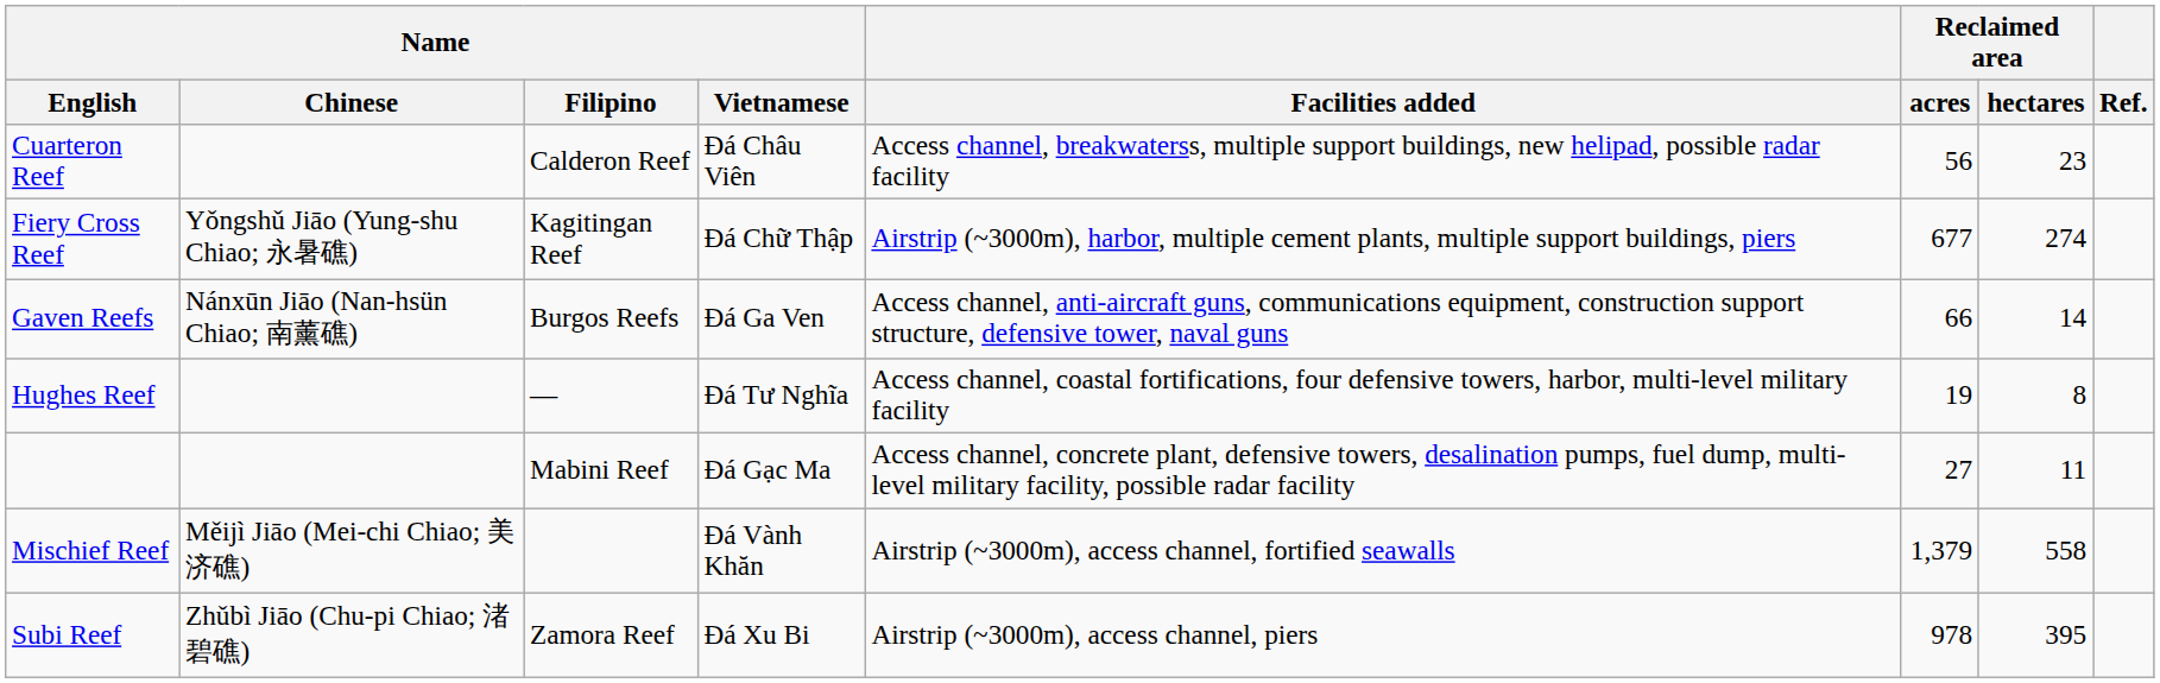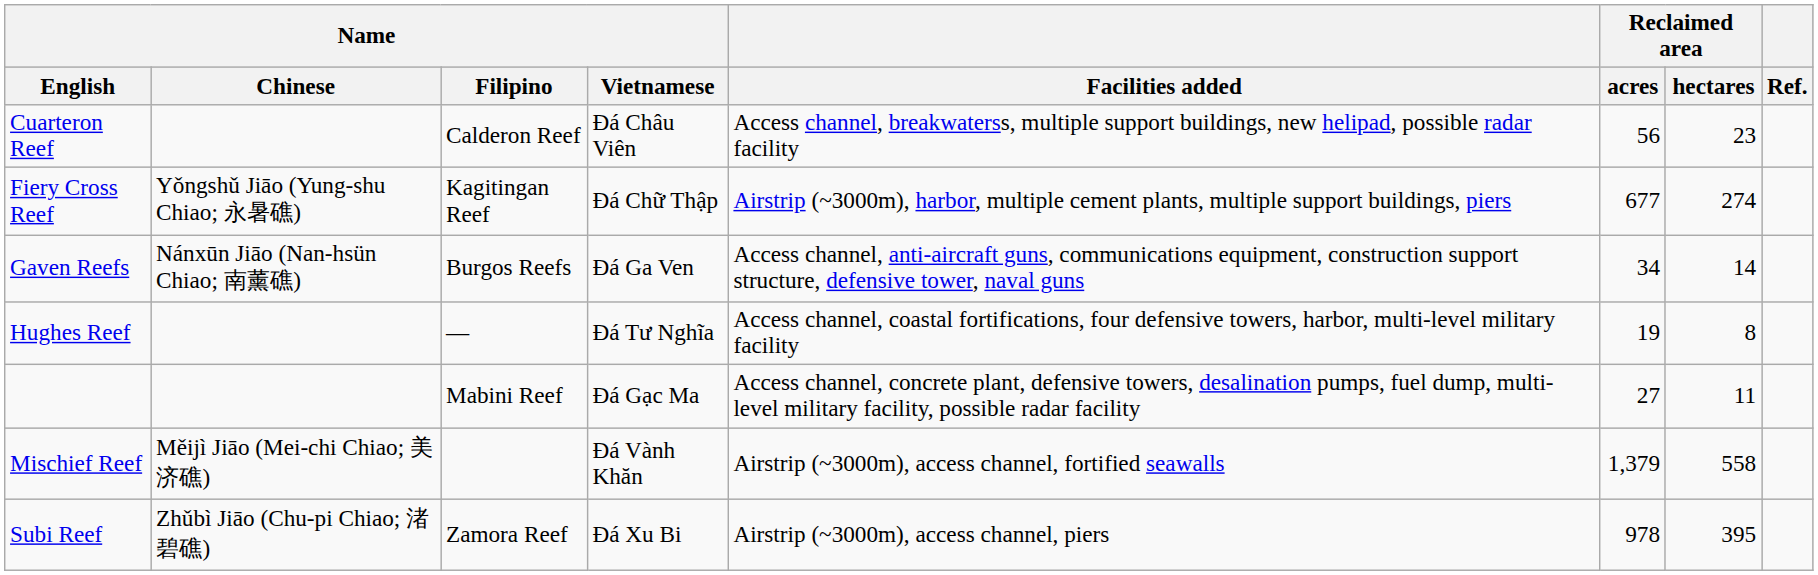Gaven Reefs | Reclaimed area / acres: 66 -> 34
